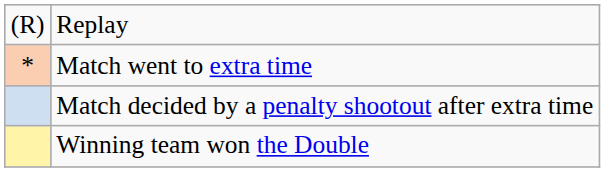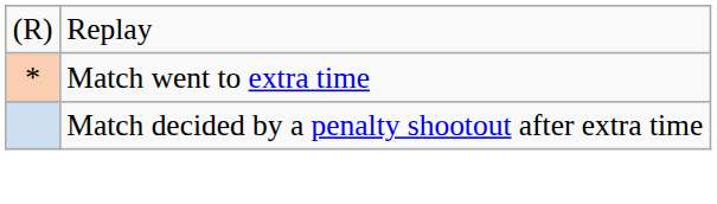- row: Winning team won the Double
